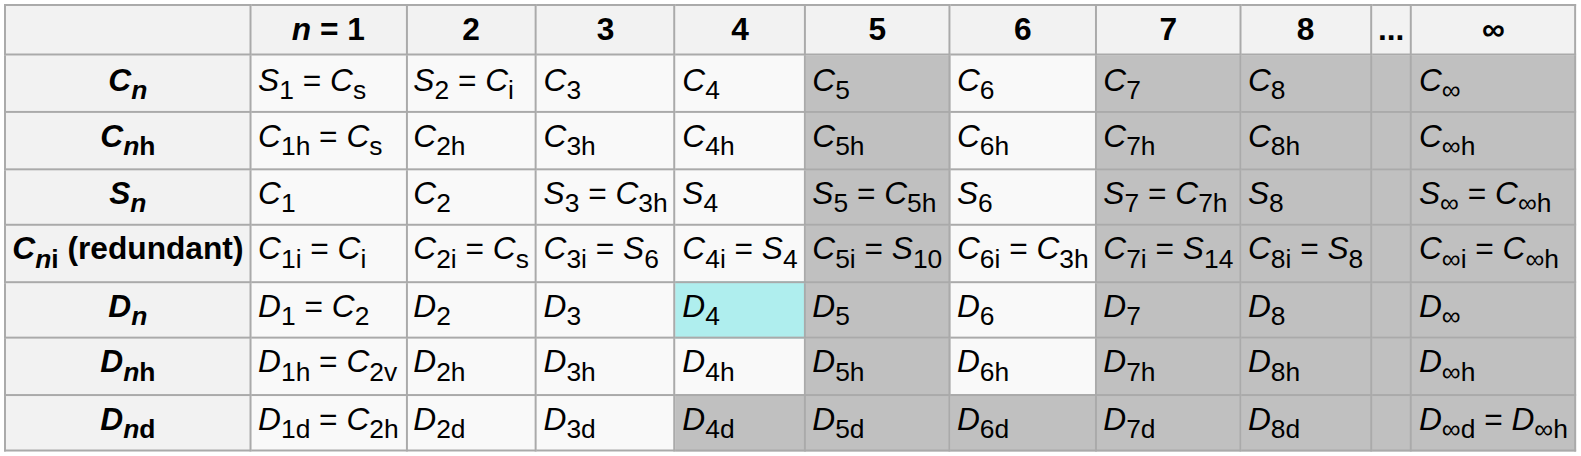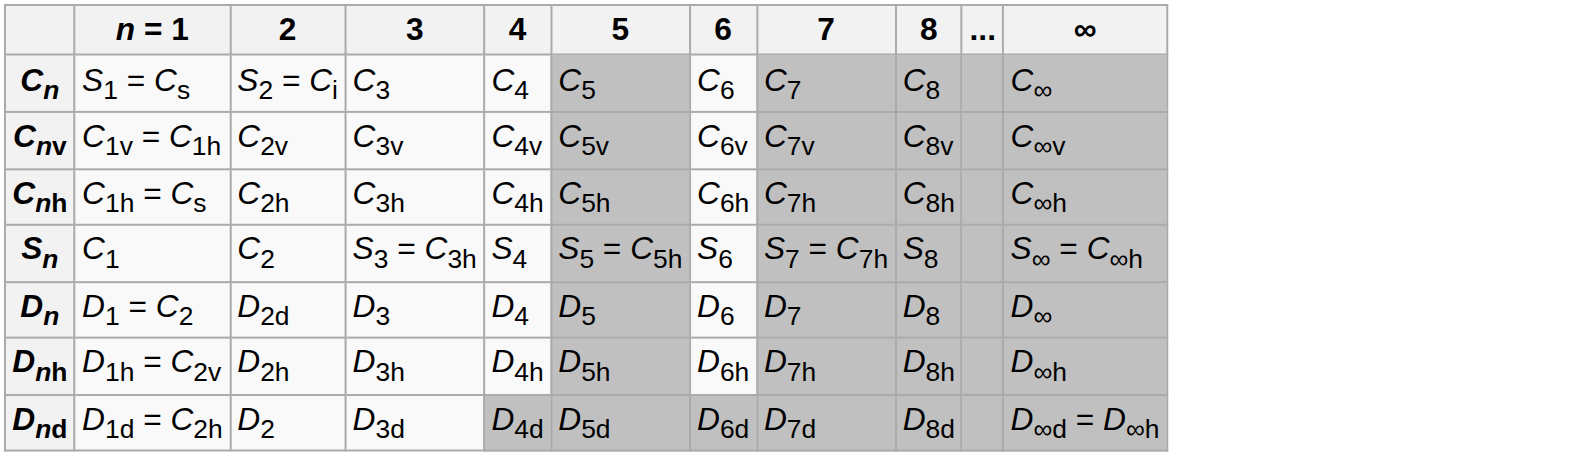+ row: Cnv | C1v = C1h | C2v | C3v | C4v | C5v | C6v | C7v | C8v | C∞v
- row: Cni (redundant) | C1i = Ci | C2i = Cs | C3i = S6 | C4i = S4 | C5i = S10 | C6i = C3h | C7i = S14 | C8i = S8 | C∞i = C∞h
Dn | 2: D2 -> D2d
Dn | 4: paleturquoise background -> no background
Dnd | 2: D2d -> D2
